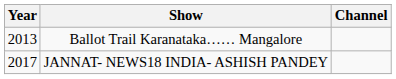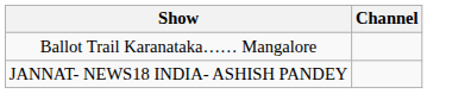- column: Year | 2013 | 2017
